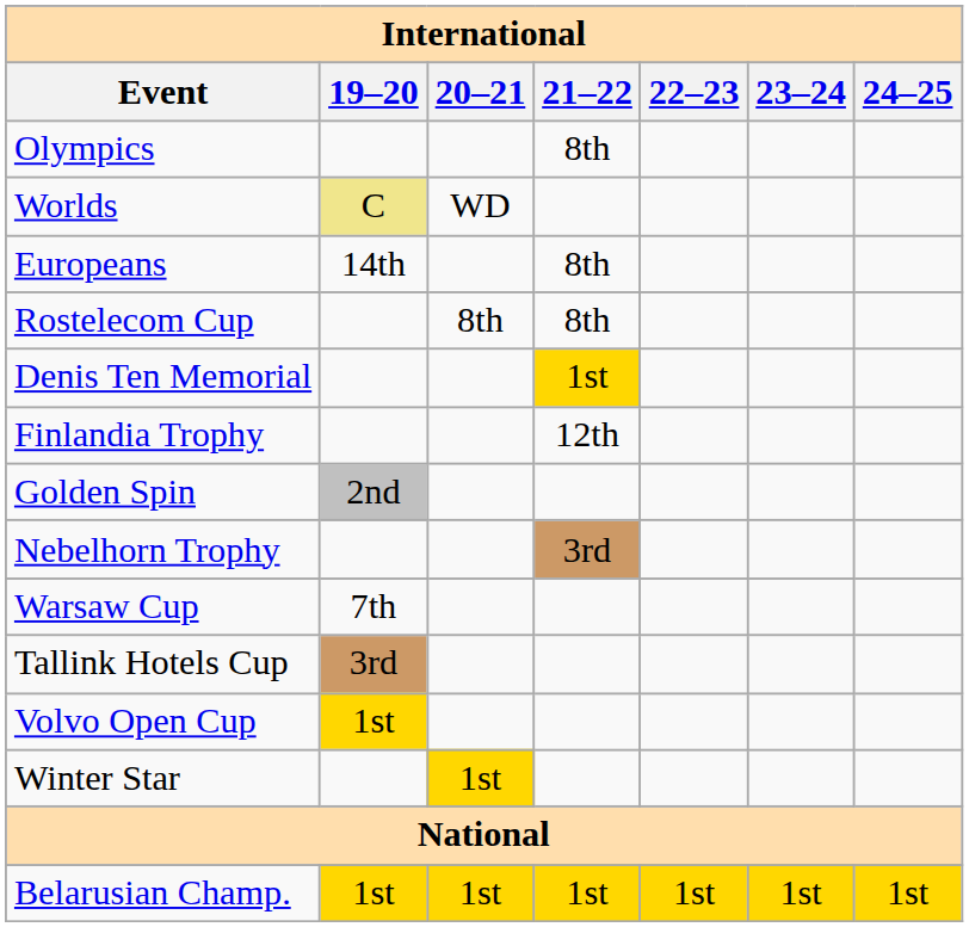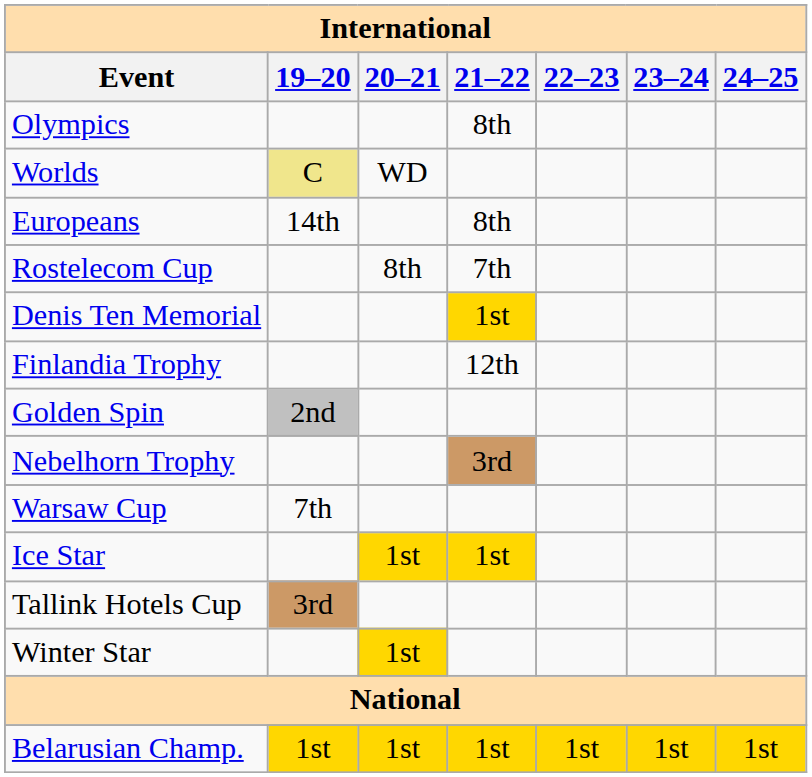Rostelecom Cup | 21–22: 8th -> 7th
+ row: Ice Star | 1st | 1st
- row: Volvo Open Cup | 1st
